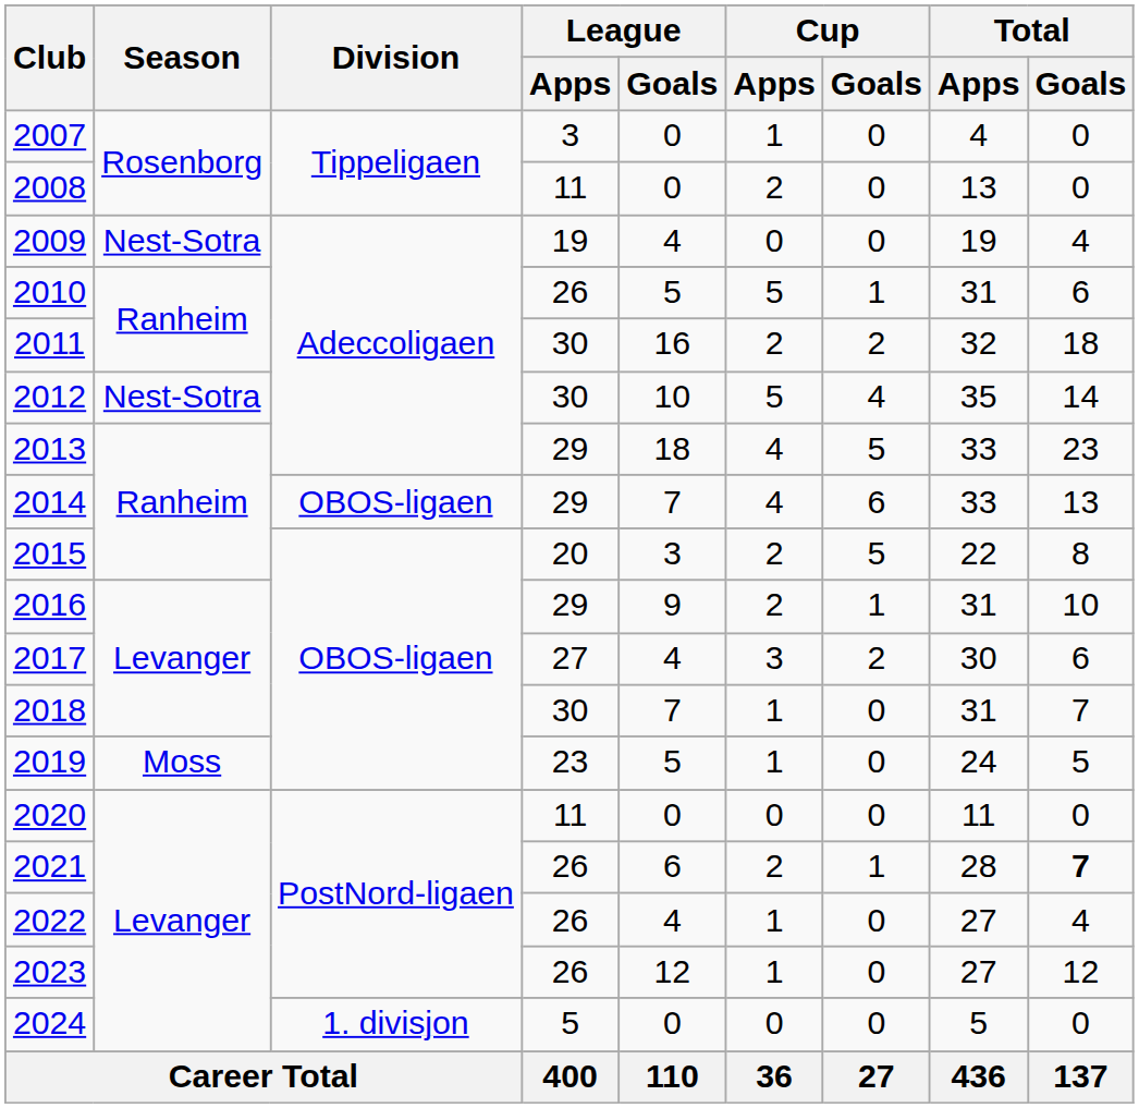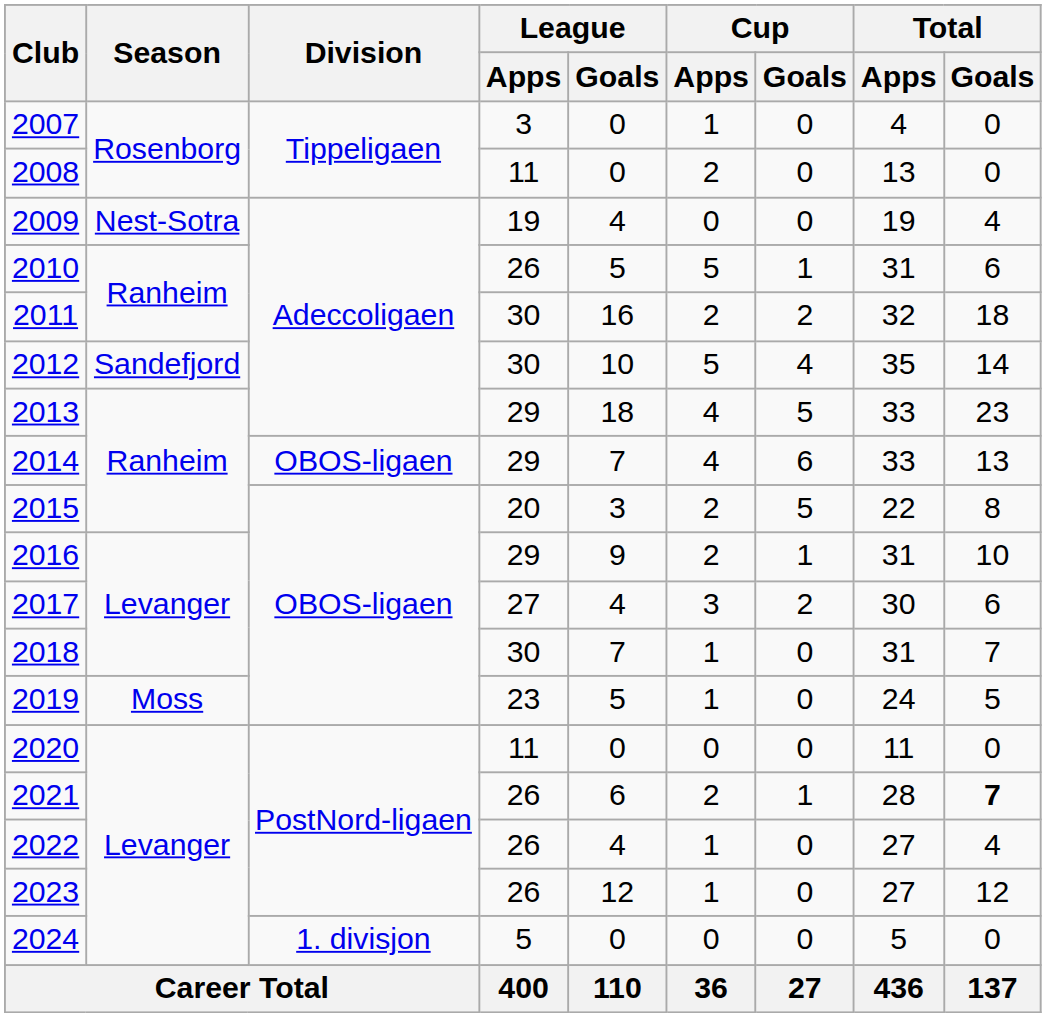2012 | Season: Nest-Sotra -> Sandefjord
